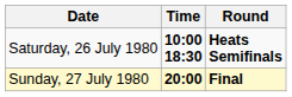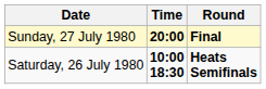rows swapped: Saturday, 26 July 1980 <-> Sunday, 27 July 1980
